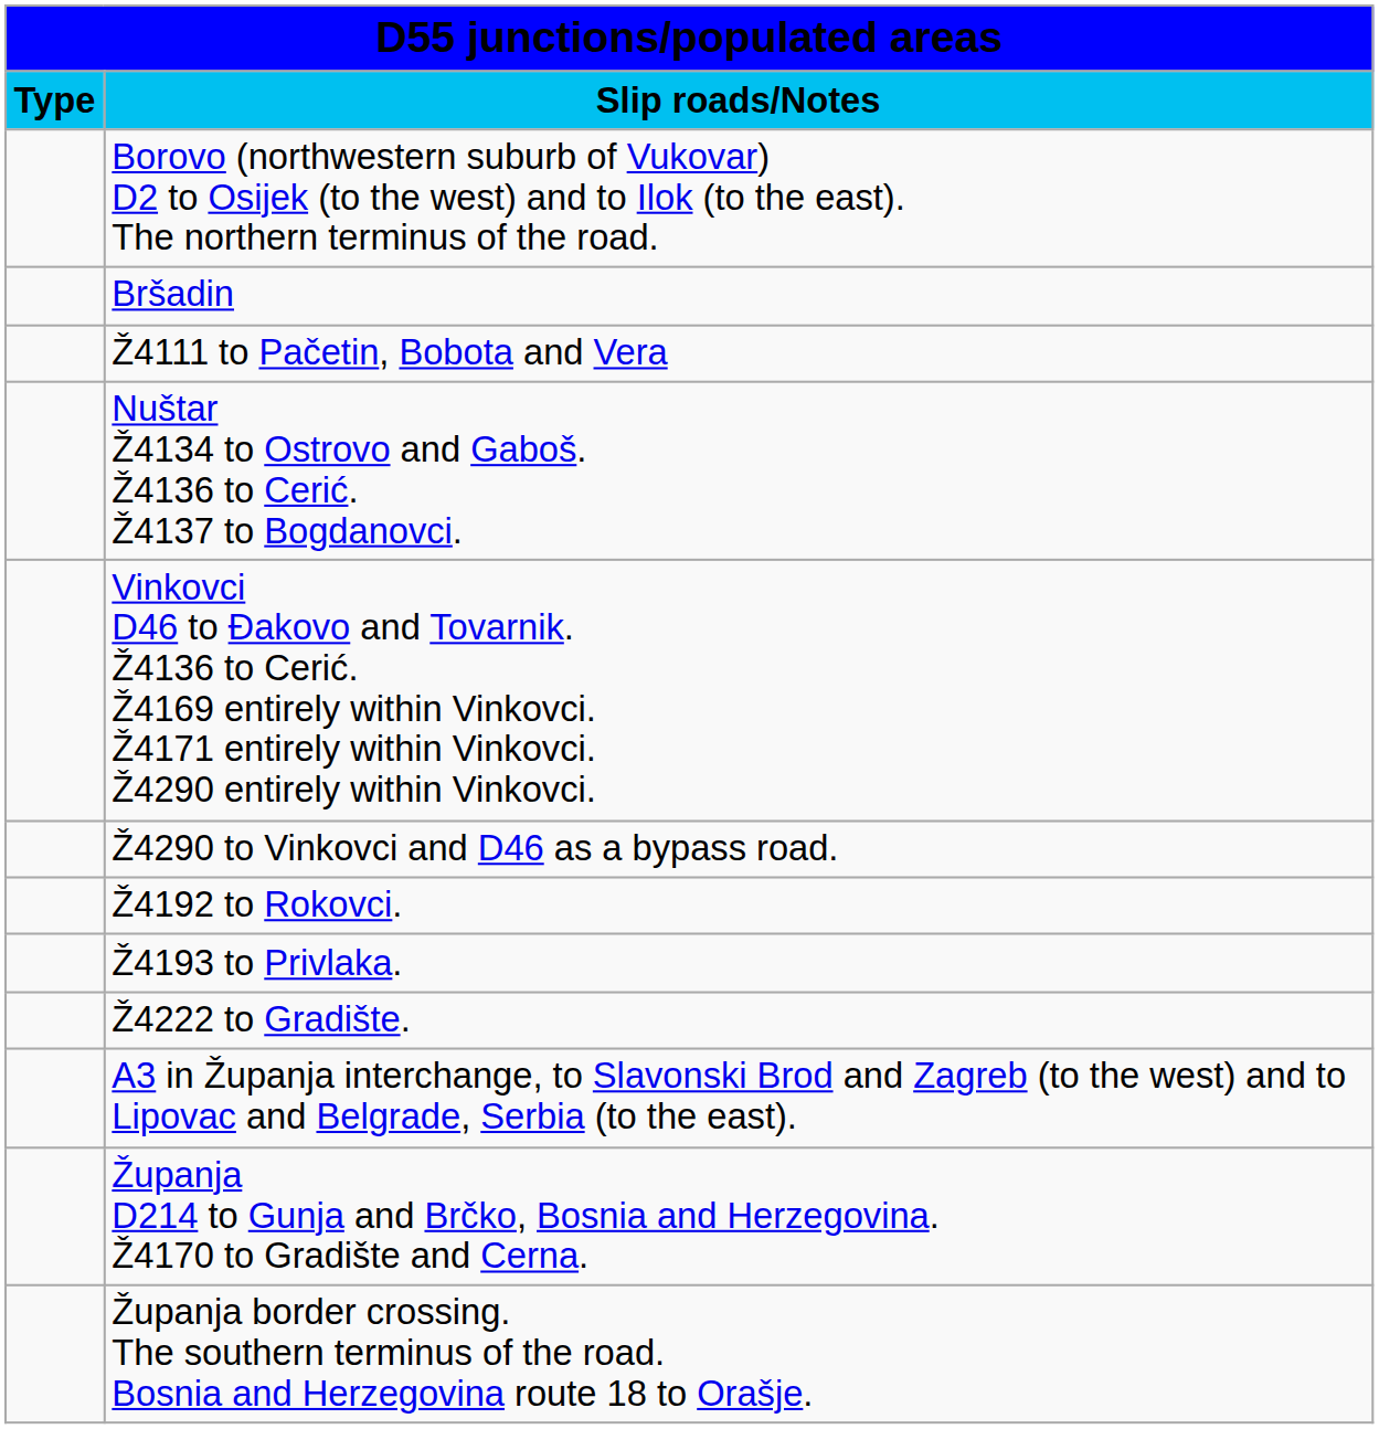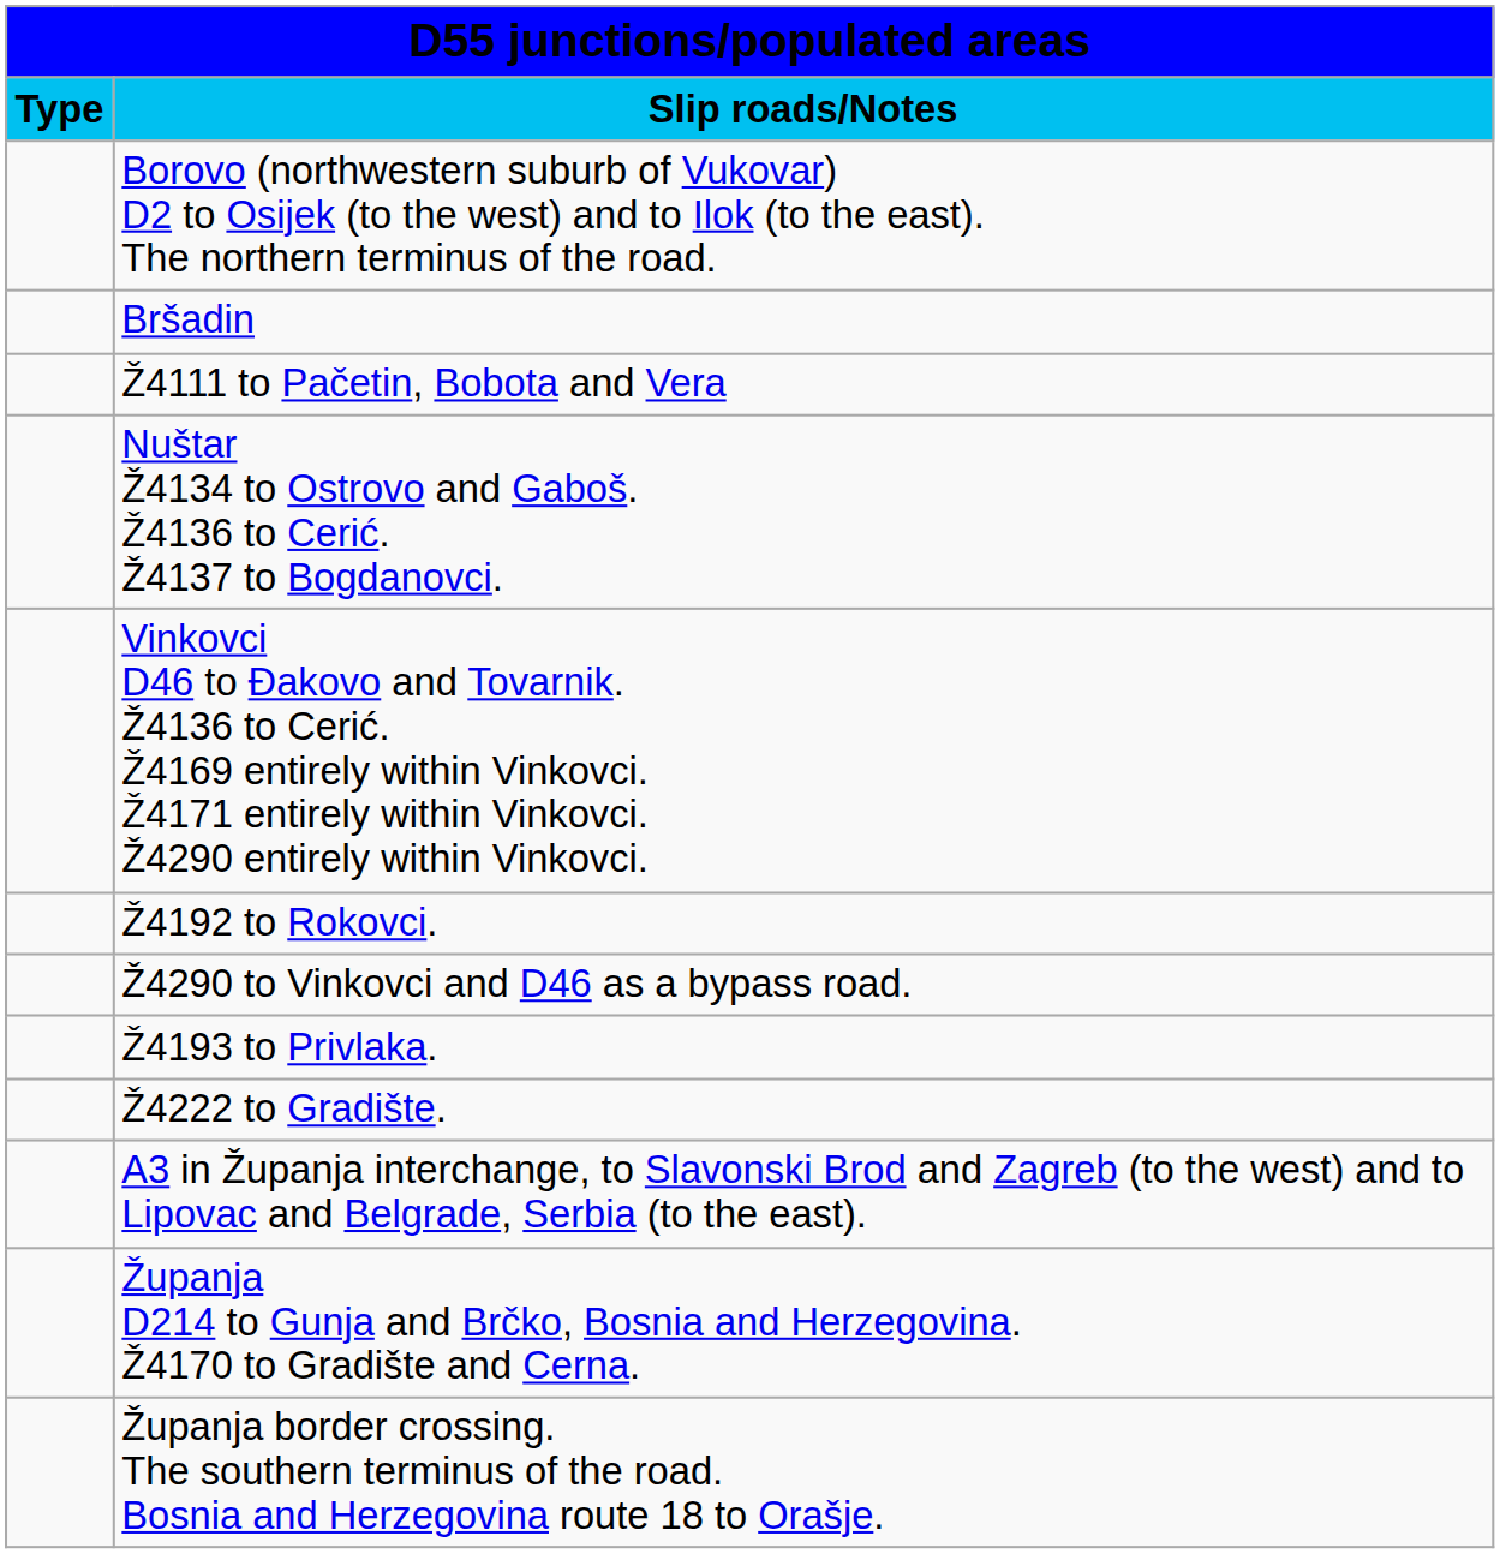rows swapped: Ž4290 to Vinkovci and D46 as a bypass road. <-> Ž4192 to Rokovci.
